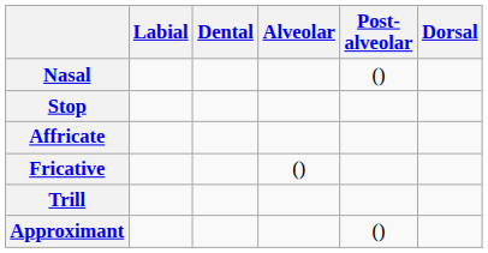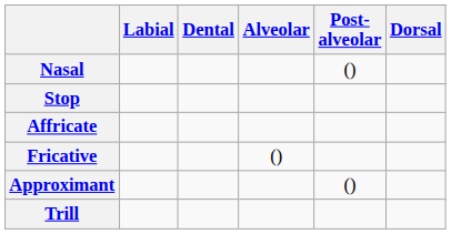rows swapped: Trill <-> Approximant
